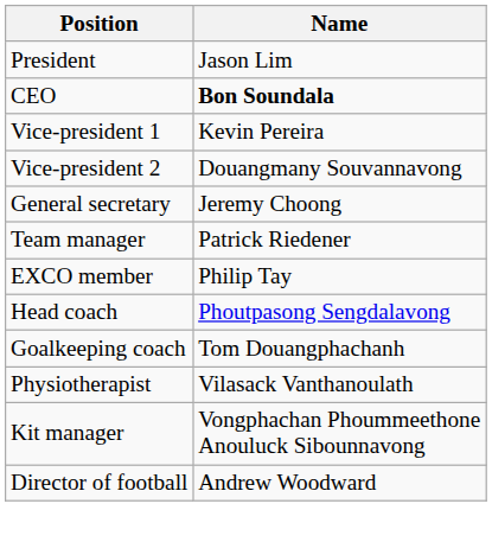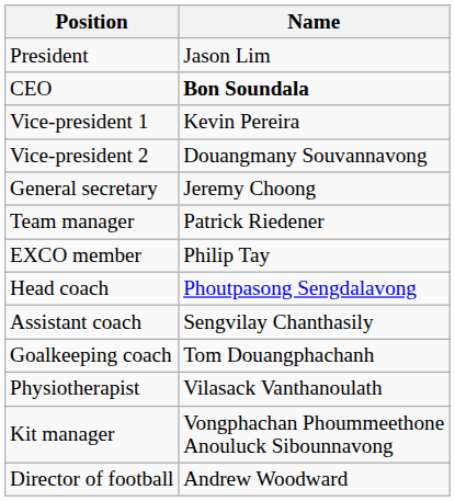+ row: Assistant coach | Sengvilay Chanthasily
